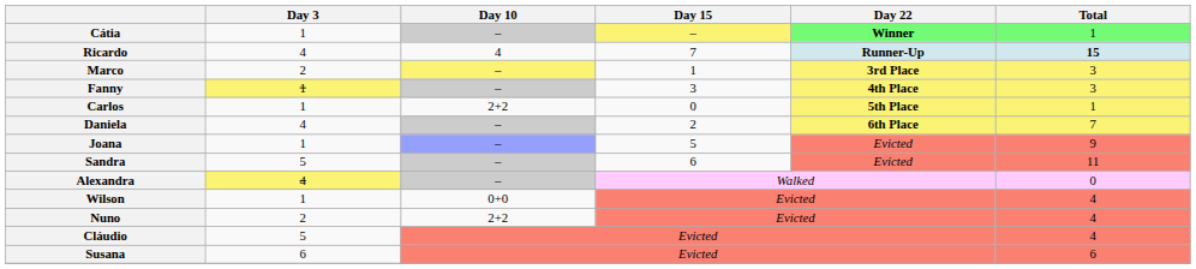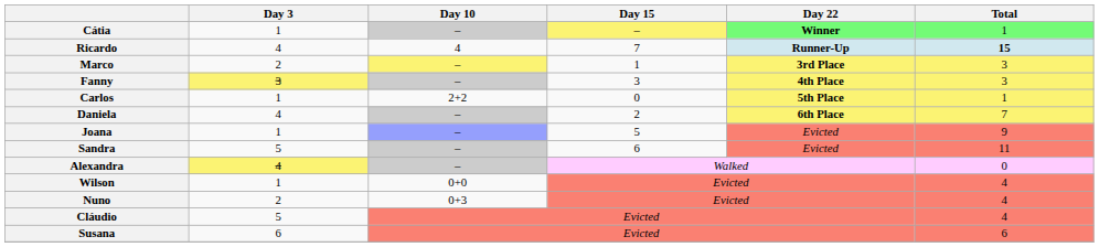Fanny | Day 3: 1 -> 3
Nuno | Day 10: 2+2 -> 0+3
